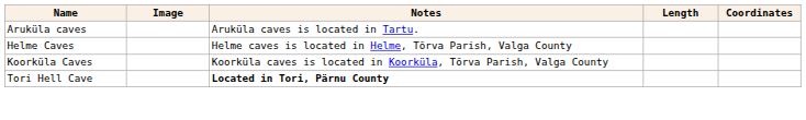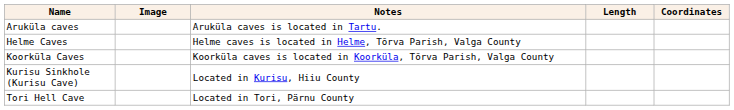+ row: Kurisu Sinkhole (Kurisu Cave) | Located in Kurisu, Hiiu County
Tori Hell Cave | Notes: bold -> normal
